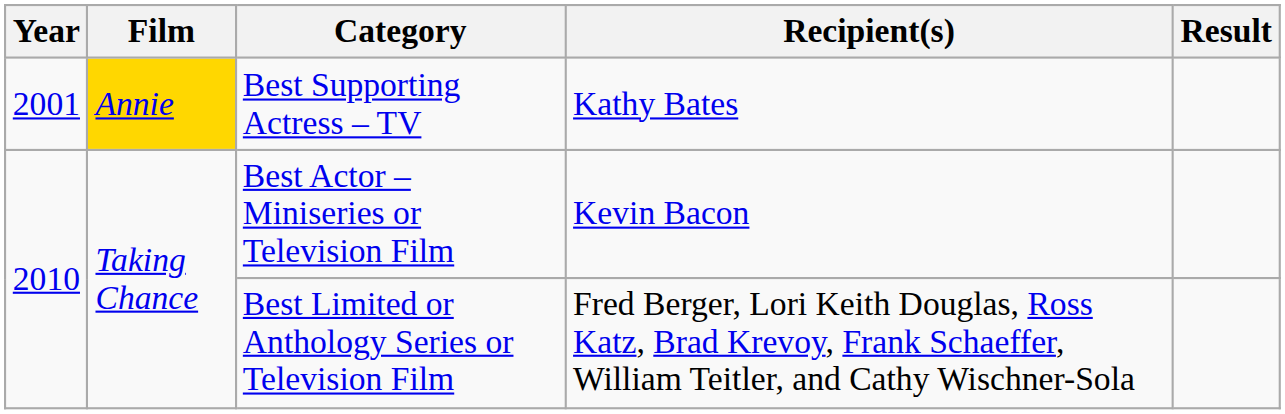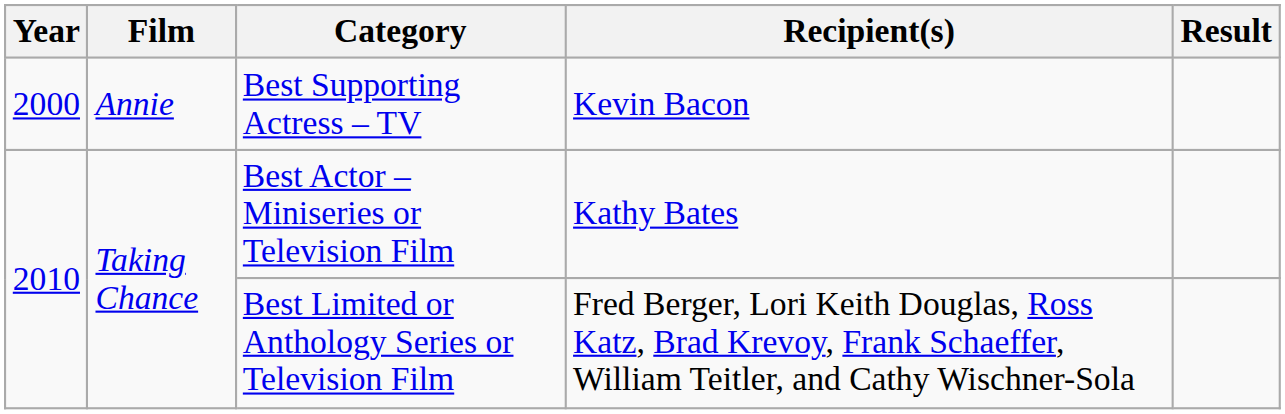Best Supporting Actress – TV | Year: 2001 -> 2000
Best Supporting Actress – TV | Film: gold background -> no background
Best Supporting Actress – TV | Recipient(s): Kathy Bates -> Kevin Bacon
Best Actor – Miniseries or Television Film | Recipient(s): Kevin Bacon -> Kathy Bates
